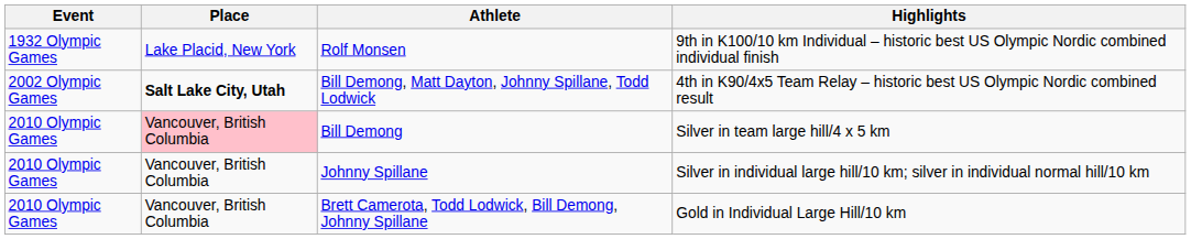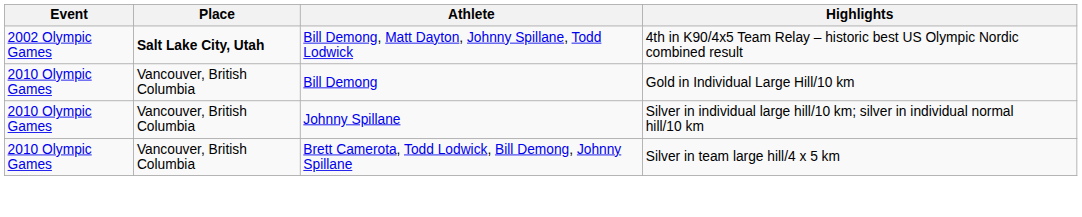- row: 1932 Olympic Games | Lake Placid, New York | Rolf Monsen | 9th in K100/10 km Individual – historic best US Olympic Nordic combined individual finish
Bill Demong | Place: pink background -> no background
Bill Demong | Highlights: Silver in team large hill/4 x 5 km -> Gold in Individual Large Hill/10 km
Brett Camerota, Todd Lodwick, Bill Demong, Johnny Spillane | Highlights: Gold in Individual Large Hill/10 km -> Silver in team large hill/4 x 5 km
